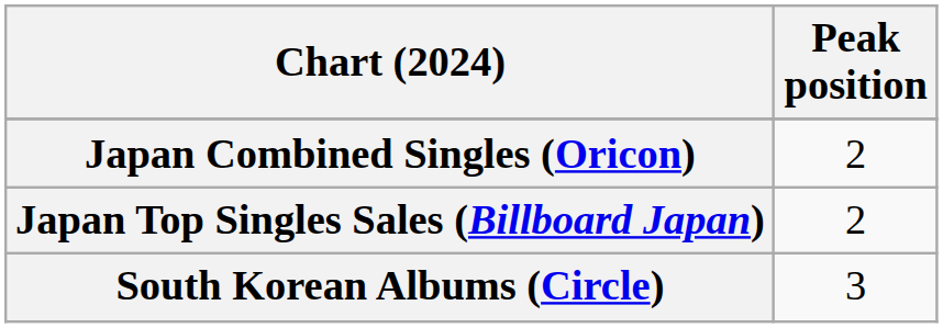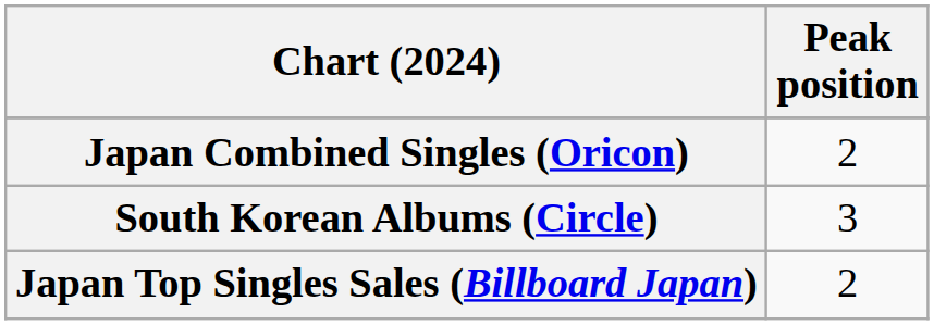rows swapped: Japan Top Singles Sales (Billboard Japan) <-> South Korean Albums (Circle)
